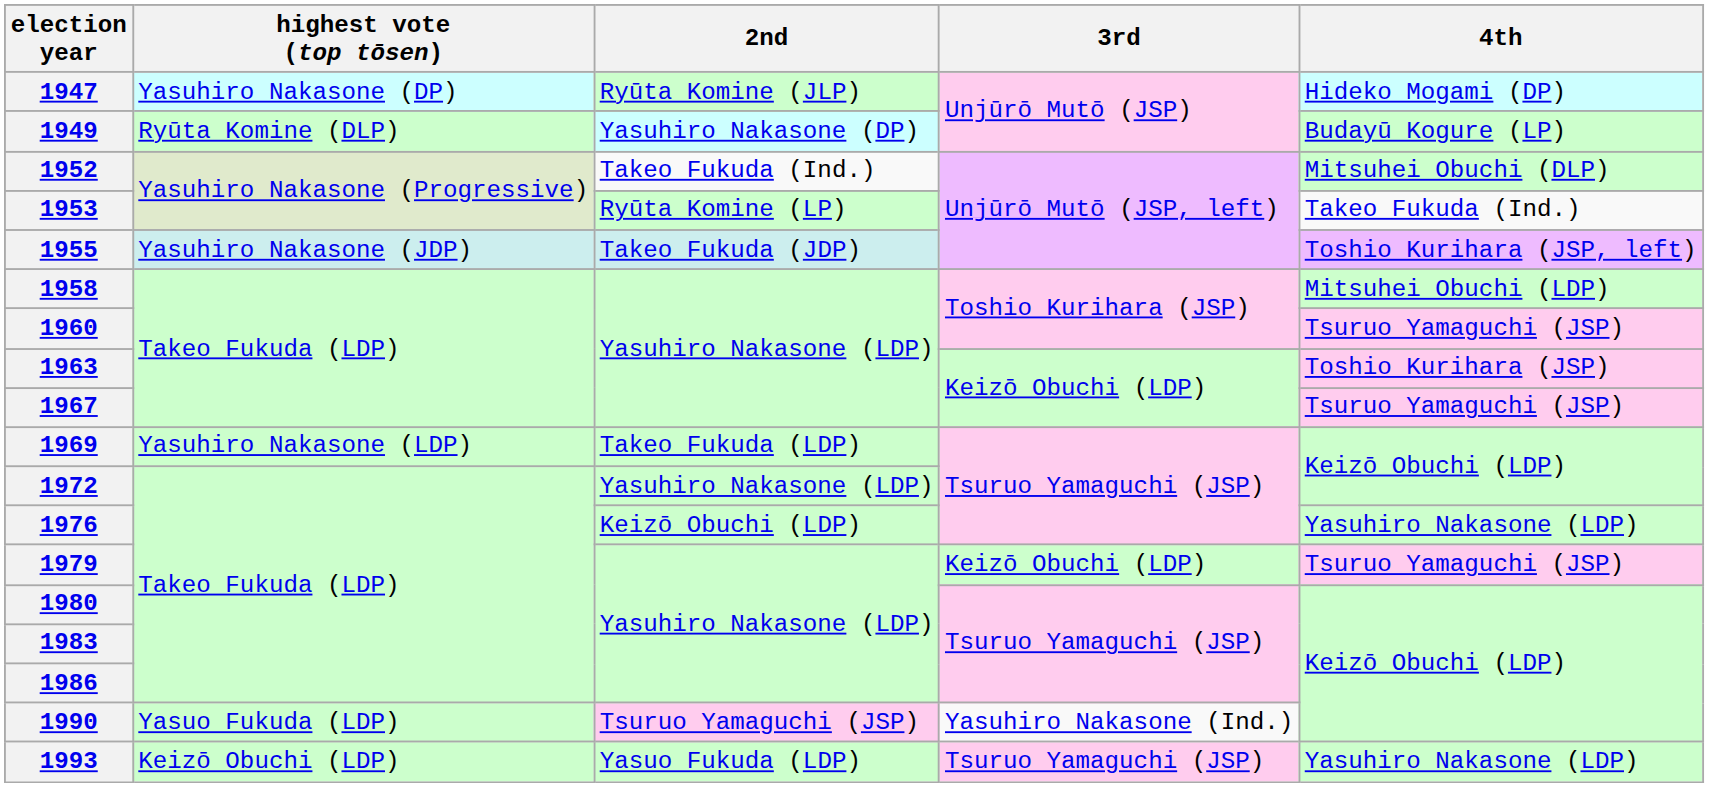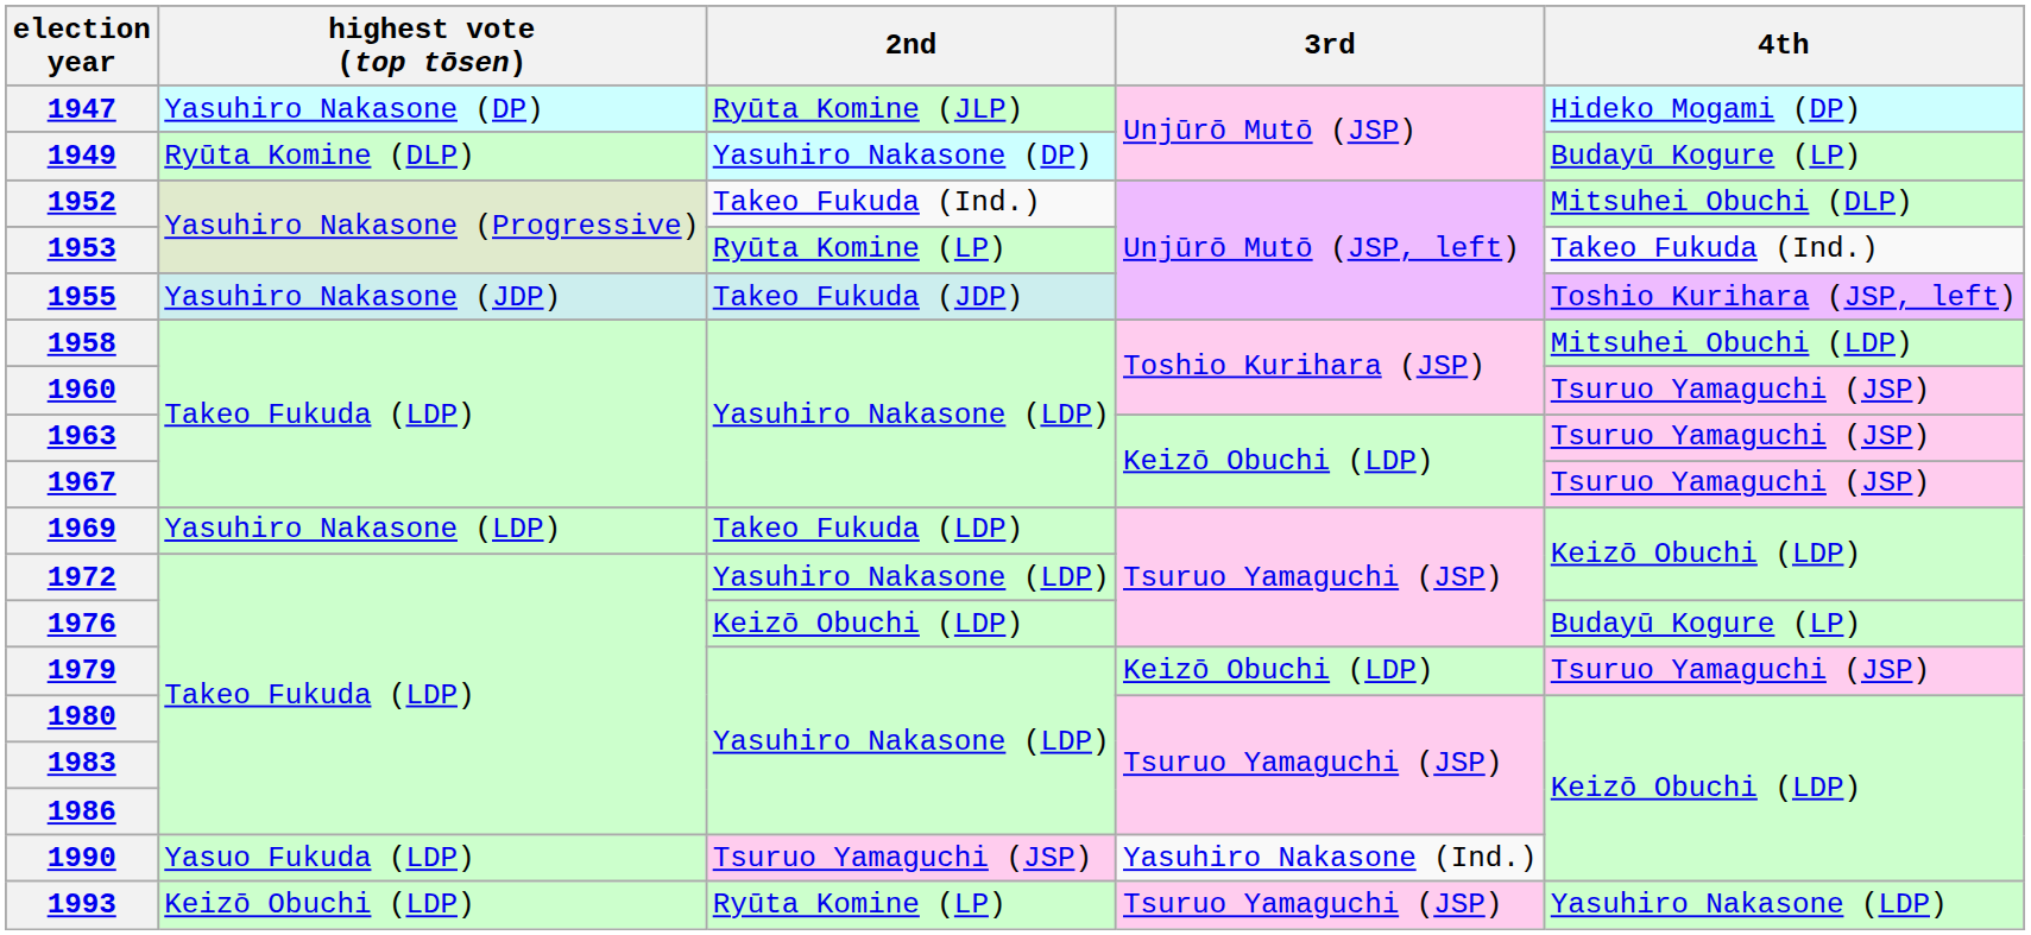1963 | 4th: Toshio Kurihara (JSP) -> Tsuruo Yamaguchi (JSP)
1976 | 4th: Yasuhiro Nakasone (LDP) -> Budayū Kogure (LP)
1993 | 2nd: Yasuo Fukuda (LDP) -> Ryūta Komine (LP)
